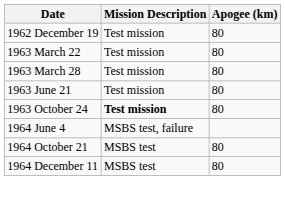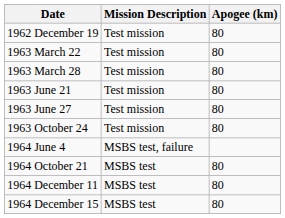+ row: 1963 June 27 | Test mission | 80
1963 October 24 | Mission Description: bold -> normal
+ row: 1964 December 15 | MSBS test | 80
